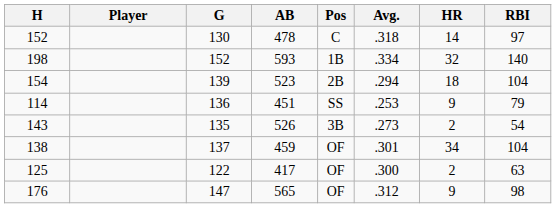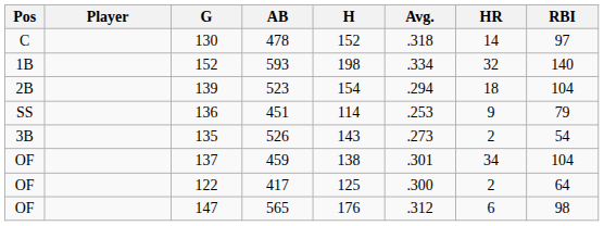columns swapped: Pos <-> H
122 | RBI: 63 -> 64
147 | HR: 9 -> 6
